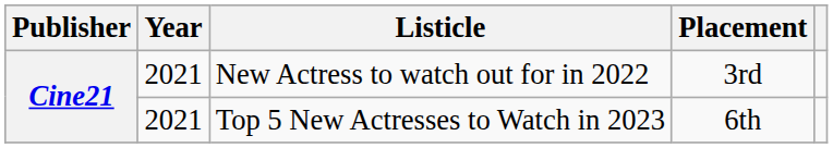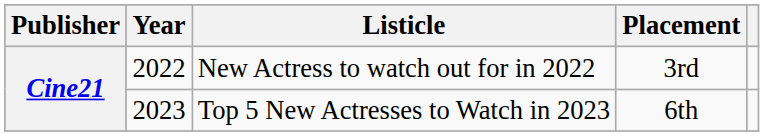New Actress to watch out for in 2022 | Year: 2021 -> 2022
Top 5 New Actresses to Watch in 2023 | Year: 2021 -> 2023
